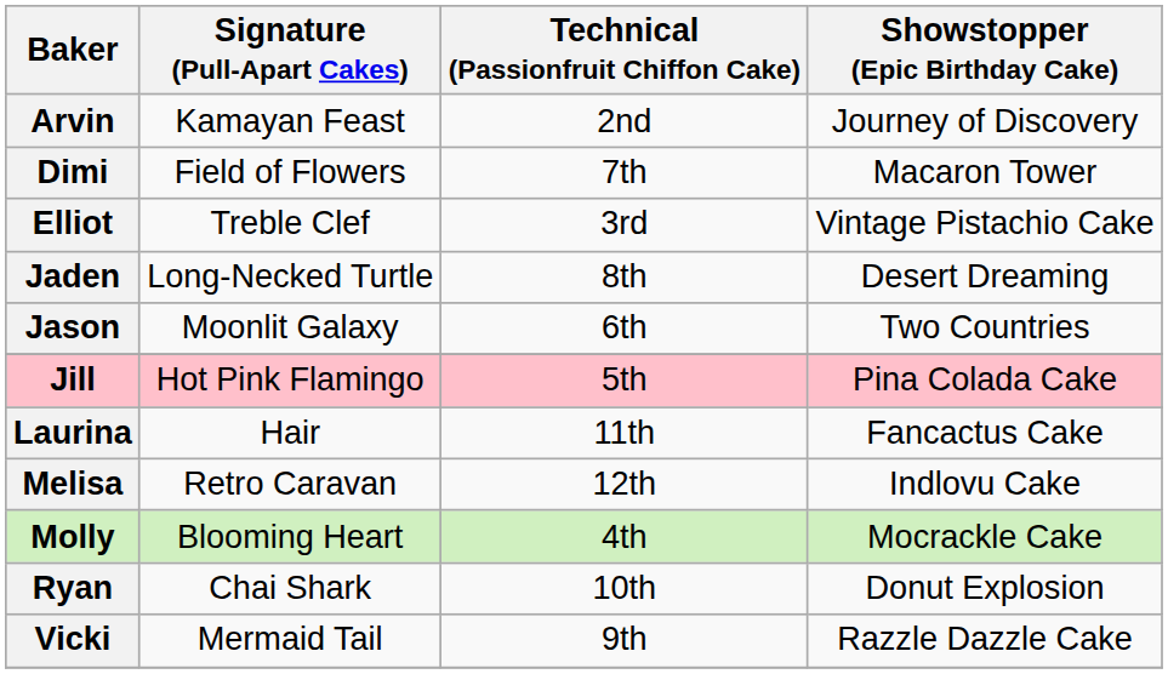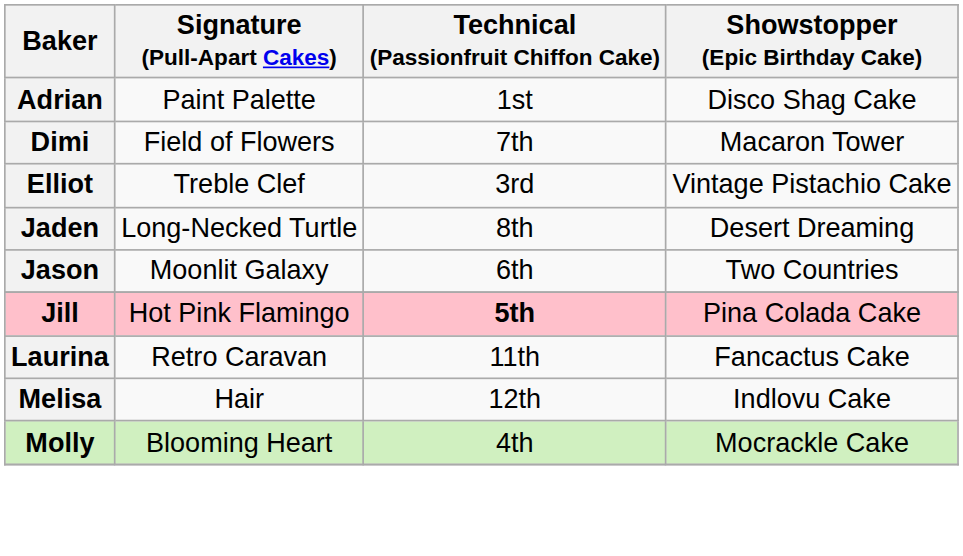+ row: Adrian | Paint Palette | 1st | Disco Shag Cake
- row: Arvin | Kamayan Feast | 2nd | Journey of Discovery
Jill | Technical (Passionfruit Chiffon Cake): normal -> bold
Laurina | Signature (Pull-Apart Cakes): Hair -> Retro Caravan
Melisa | Signature (Pull-Apart Cakes): Retro Caravan -> Hair
- row: Ryan | Chai Shark | 10th | Donut Explosion
- row: Vicki | Mermaid Tail | 9th | Razzle Dazzle Cake
